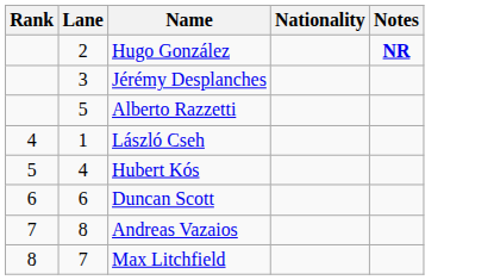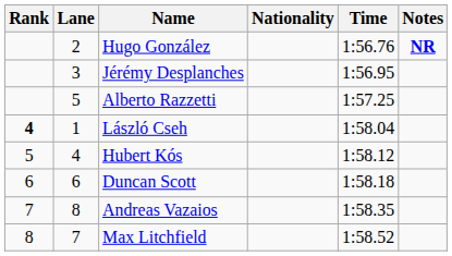+ column: Time | 1:56.76 | 1:56.95 | 1:57.25 | 1:58.04 | 1:58.12 | 1:58.18 | 1:58.35 | 1:58.52
László Cseh | Rank: normal -> bold
